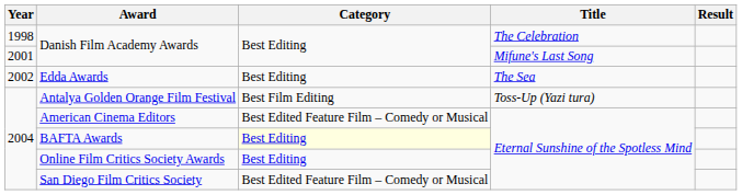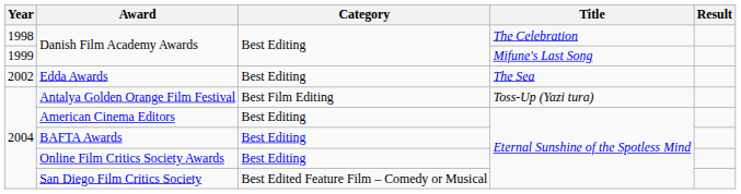Danish Film Academy Awards / Mifune's Last Song | Year: 2001 -> 1999
American Cinema Editors | Category: Best Edited Feature Film – Comedy or Musical -> Best Editing
BAFTA Awards | Category: lightyellow background -> no background
